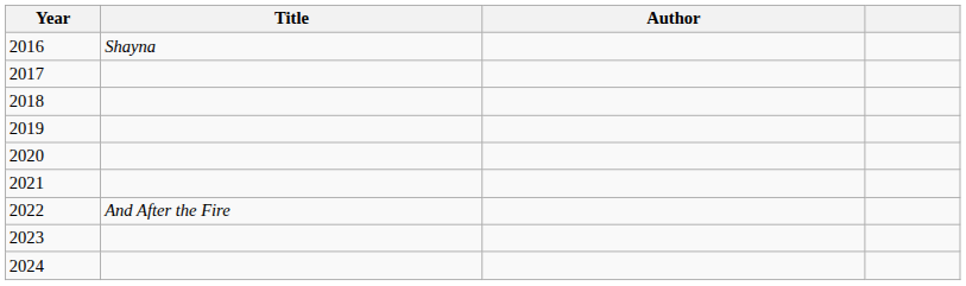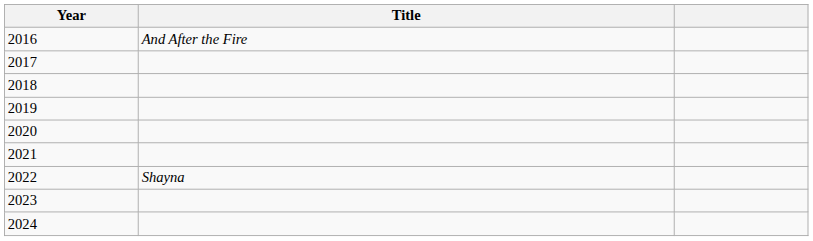- column: Author
2016 | Title: Shayna -> And After the Fire
2022 | Title: And After the Fire -> Shayna
